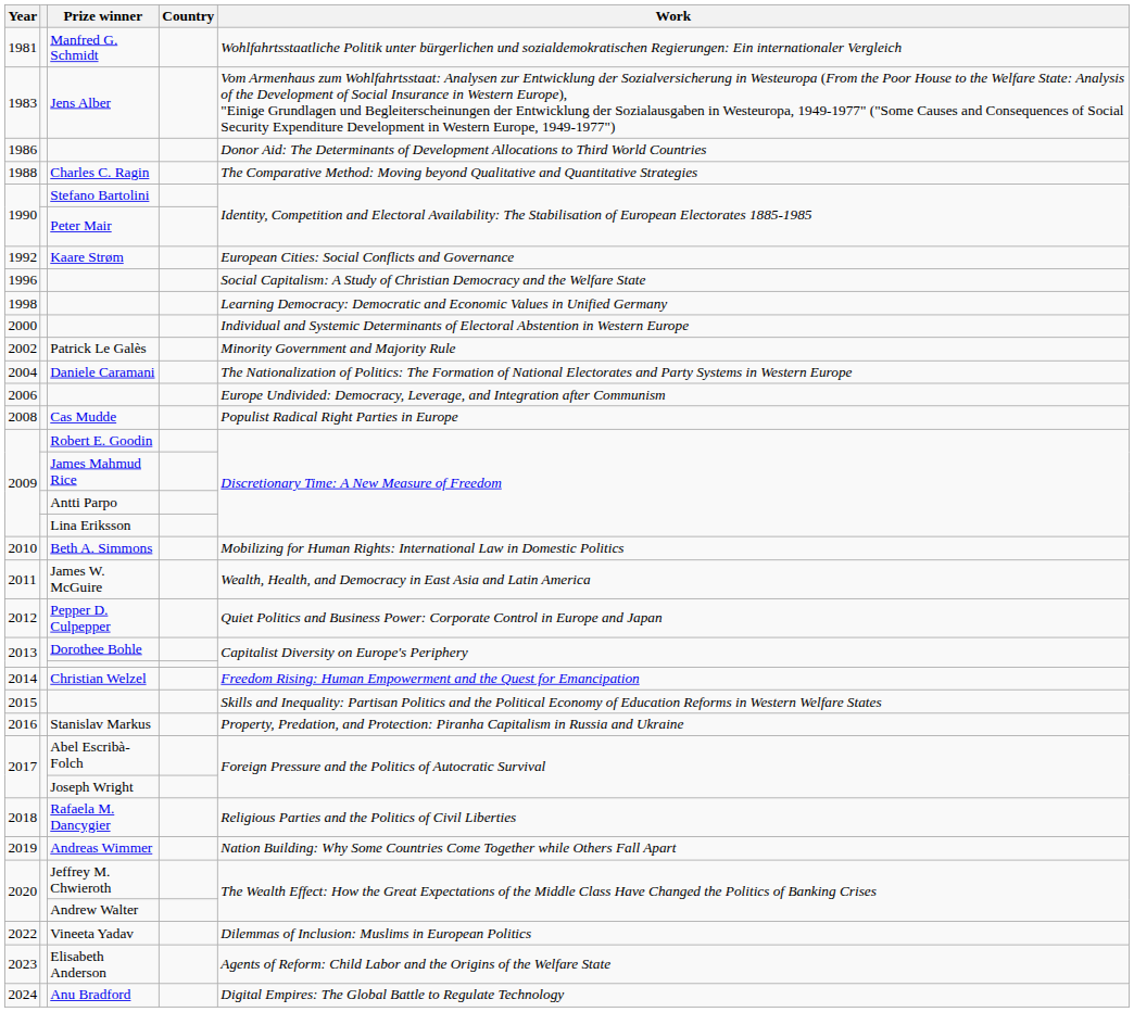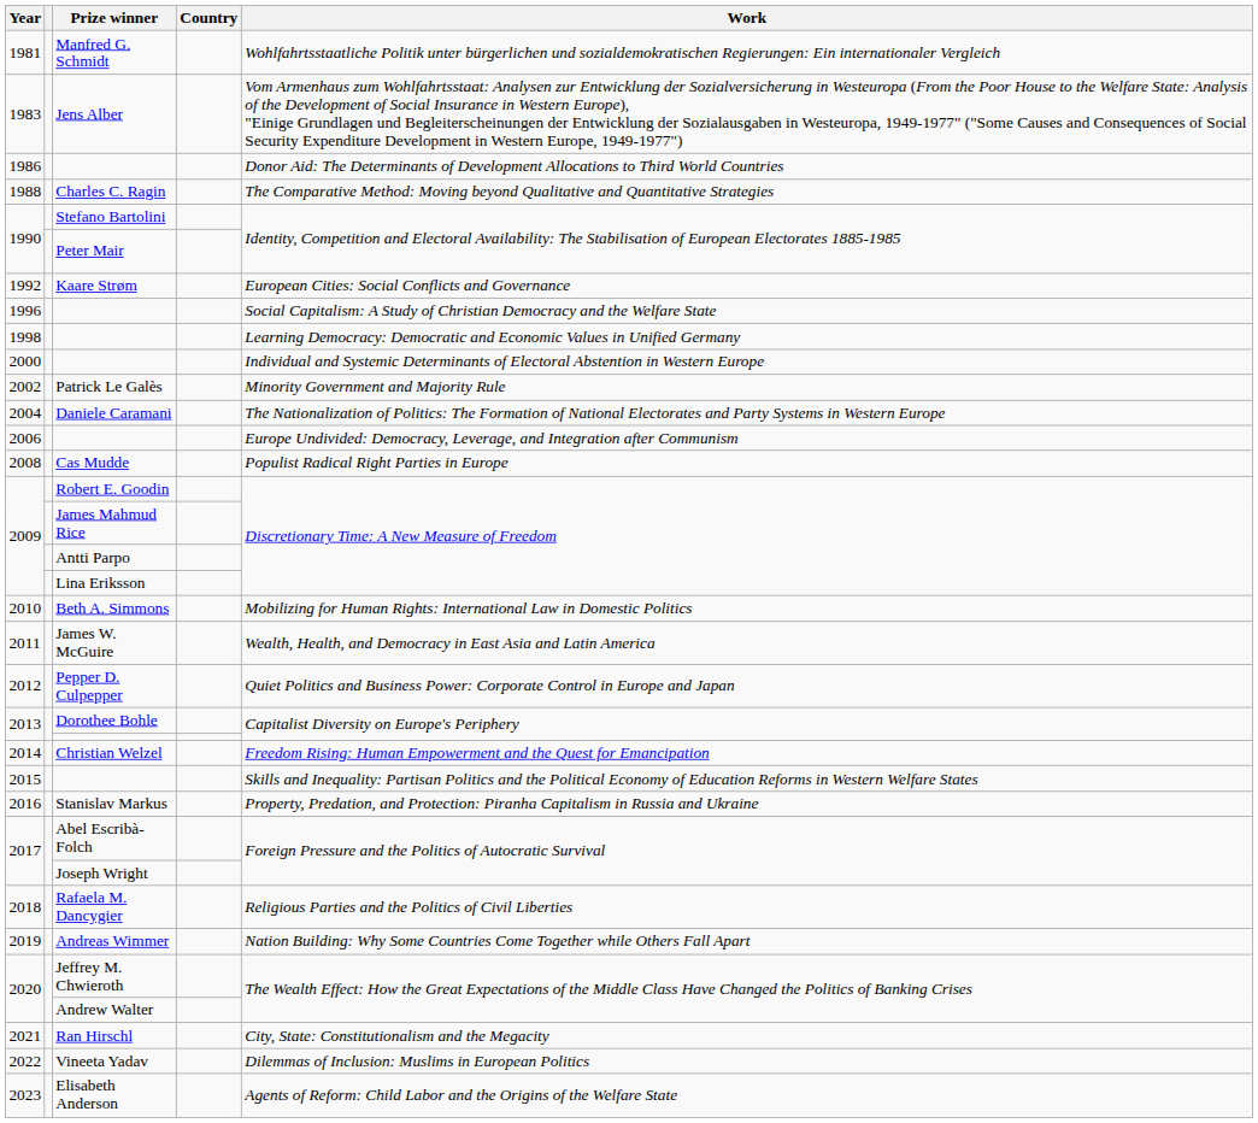+ row: 2021 | Ran Hirschl | City, State: Constitutionalism and the Megacity
- row: 2024 | Anu Bradford | Digital Empires: The Global Battle to Regulate Technology
